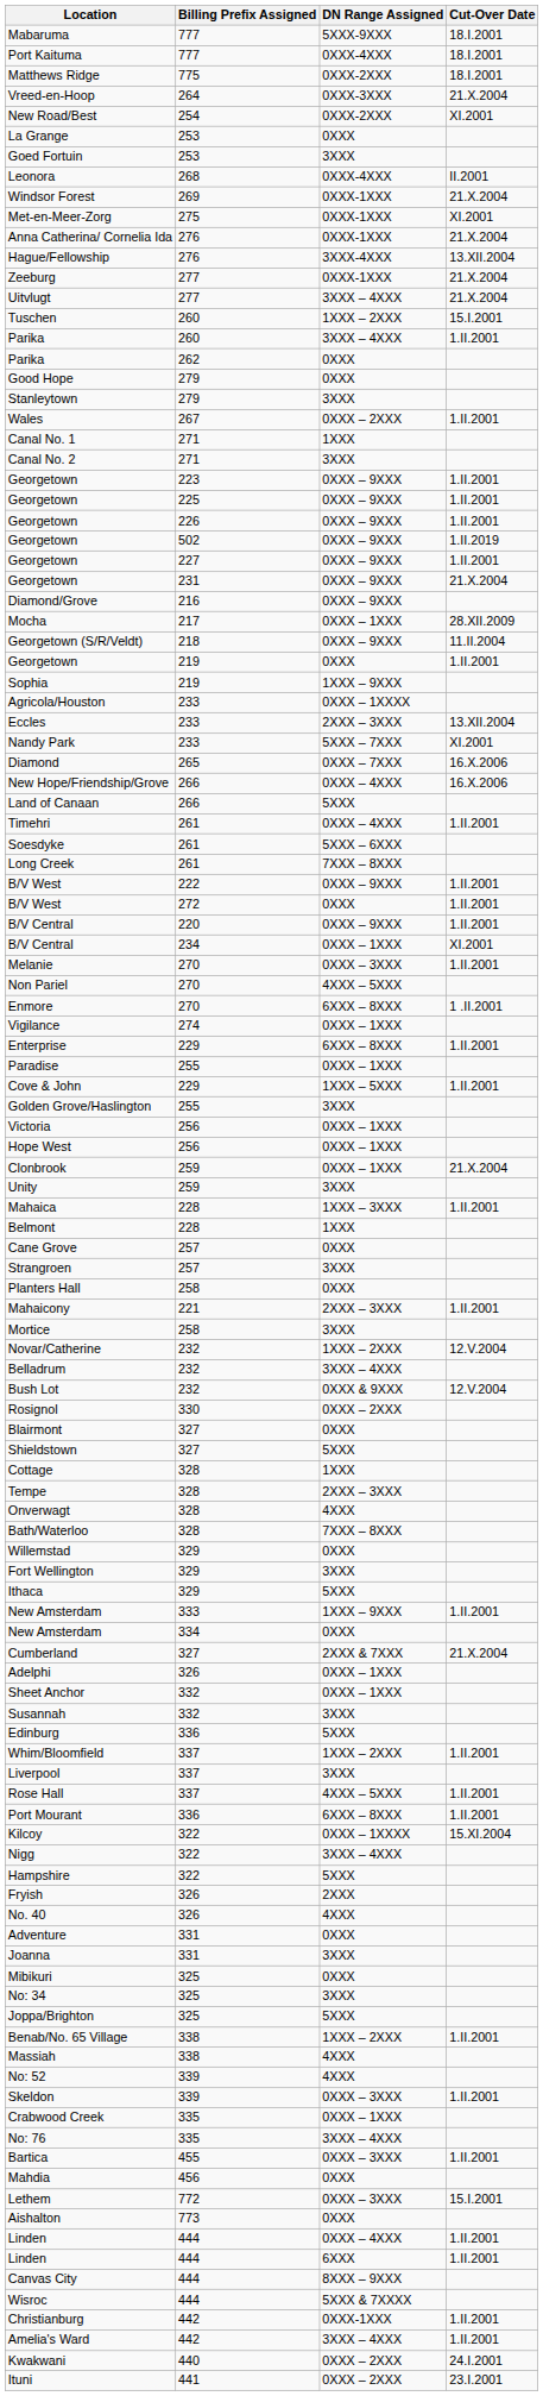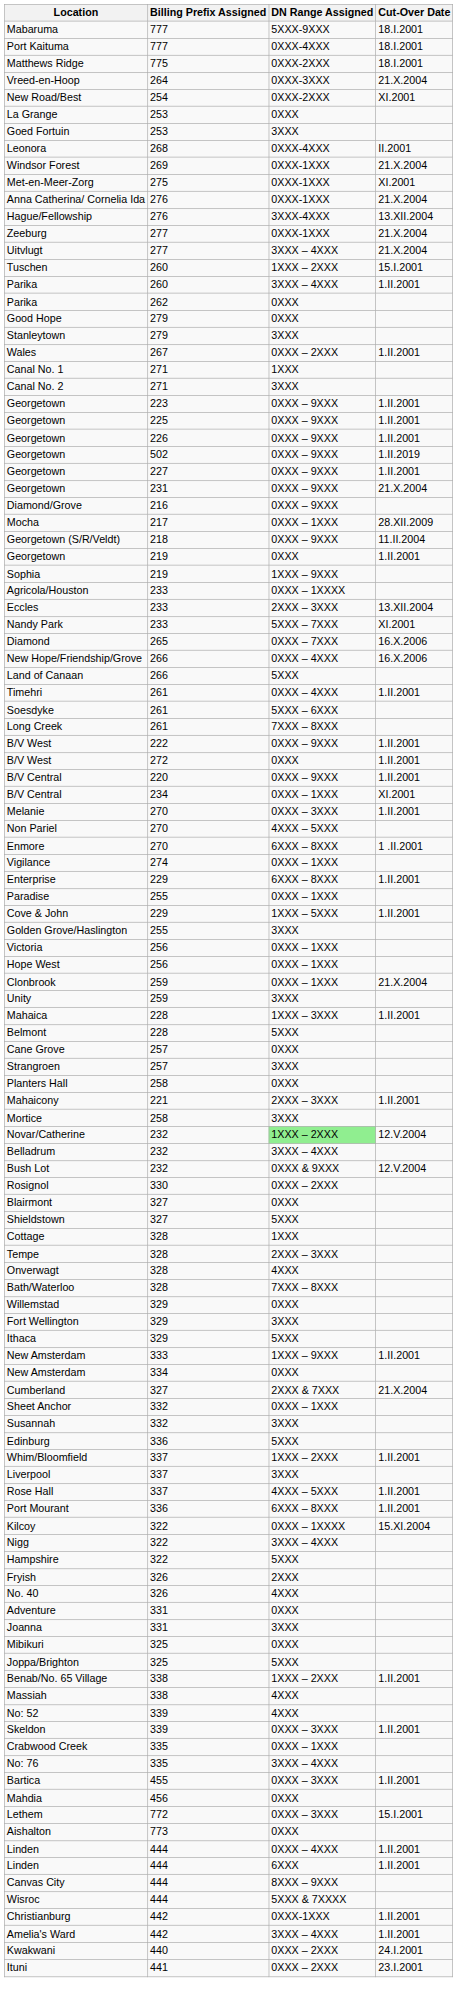Belmont | DN Range Assigned: 1XXX -> 5XXX
Novar/Catherine | DN Range Assigned: no background -> lightgreen background
- row: Adelphi | 326 | 0XXX – 1XXX
- row: No: 34 | 325 | 3XXX
